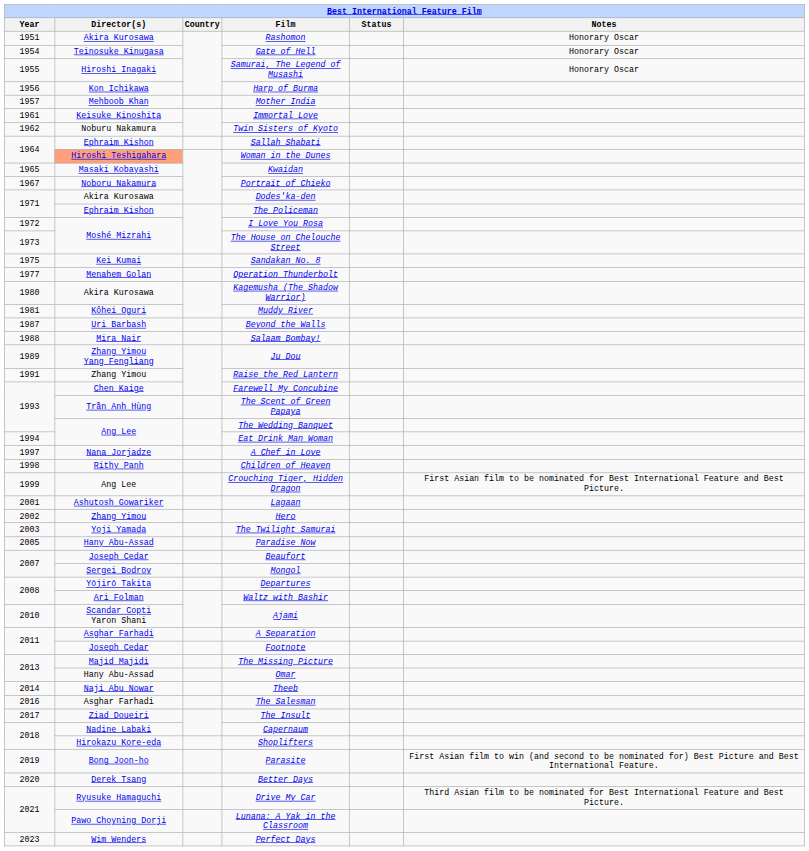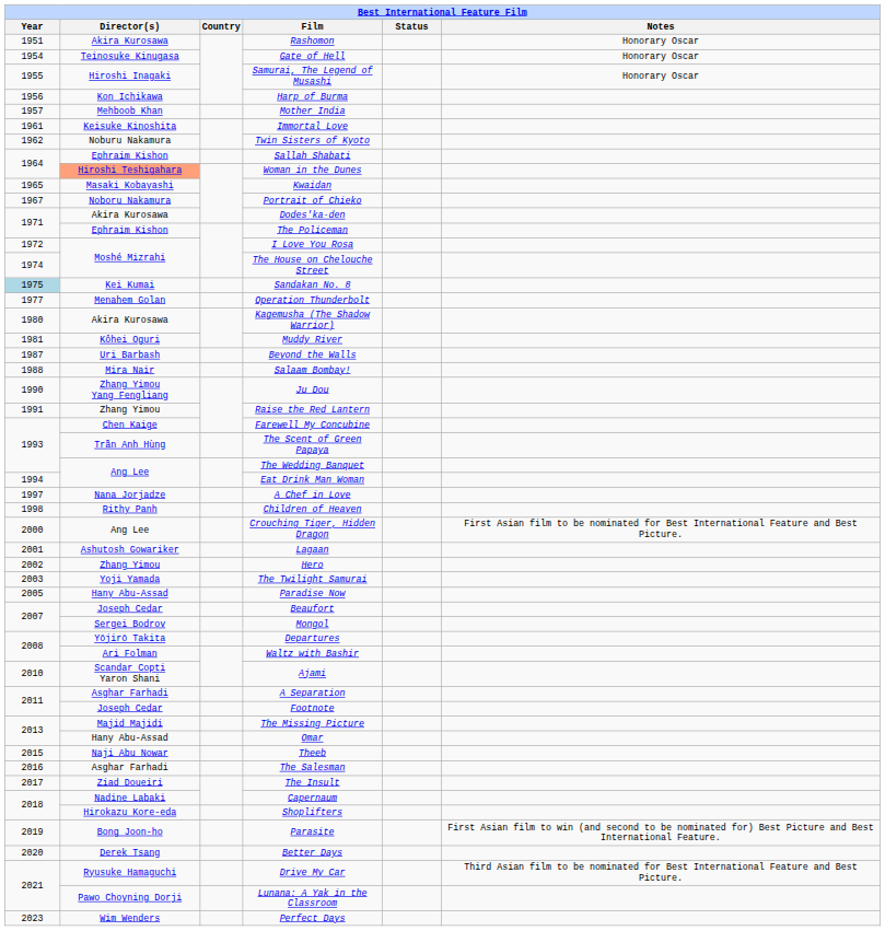The House on Chelouche Street | Year: 1973 -> 1974
Sandakan No. 8 | Year: no background -> lightblue background
Ju Dou | Year: 1989 -> 1990
Crouching Tiger, Hidden Dragon | Year: 1999 -> 2000
Theeb | Year: 2014 -> 2015
